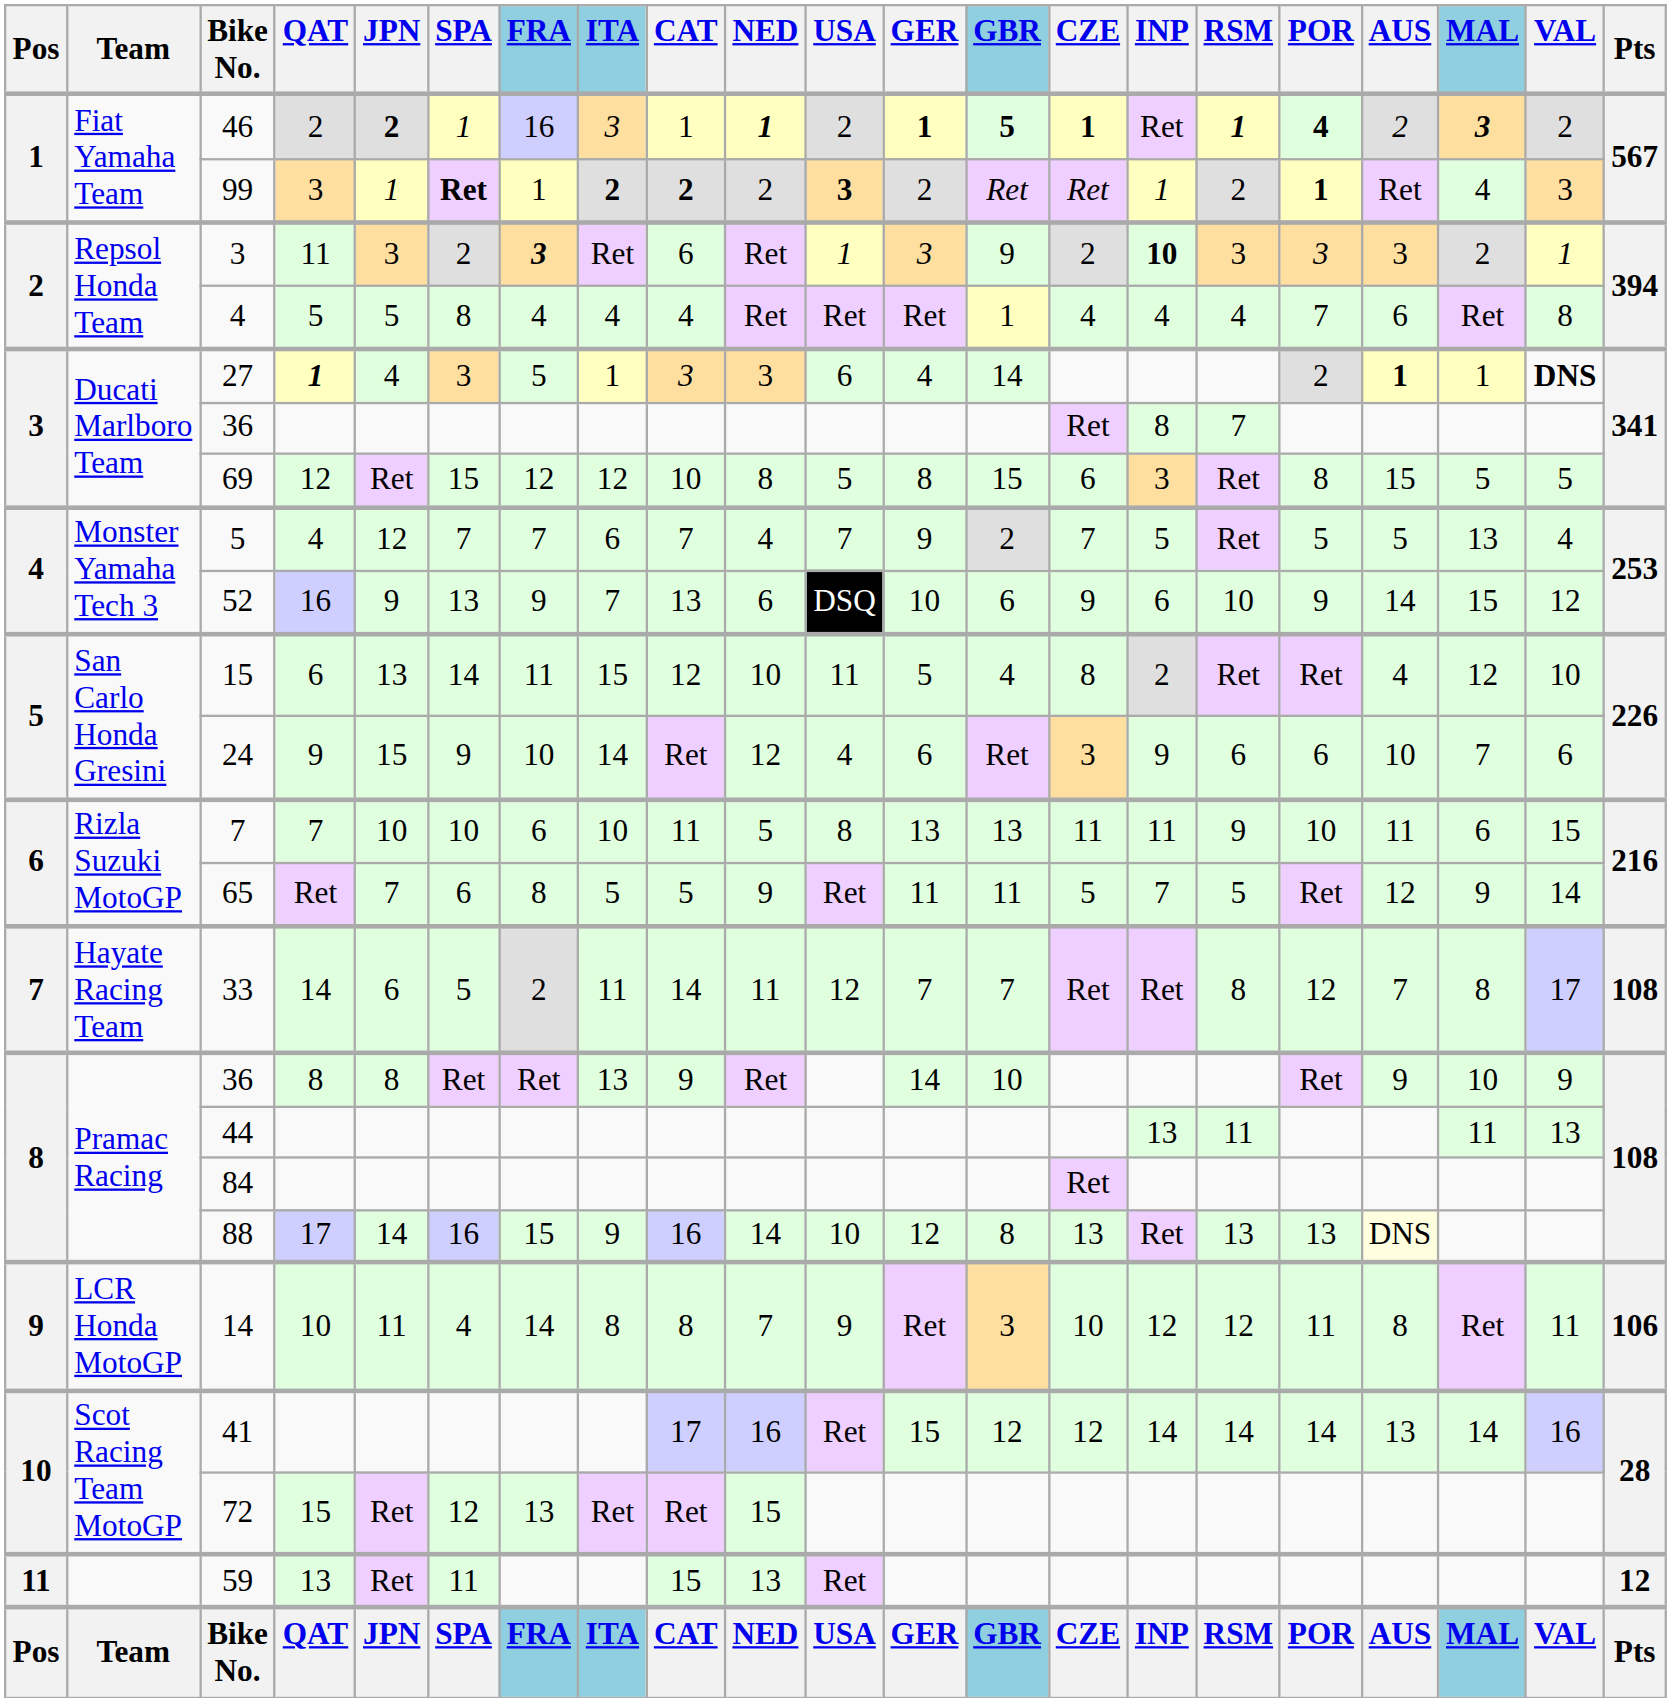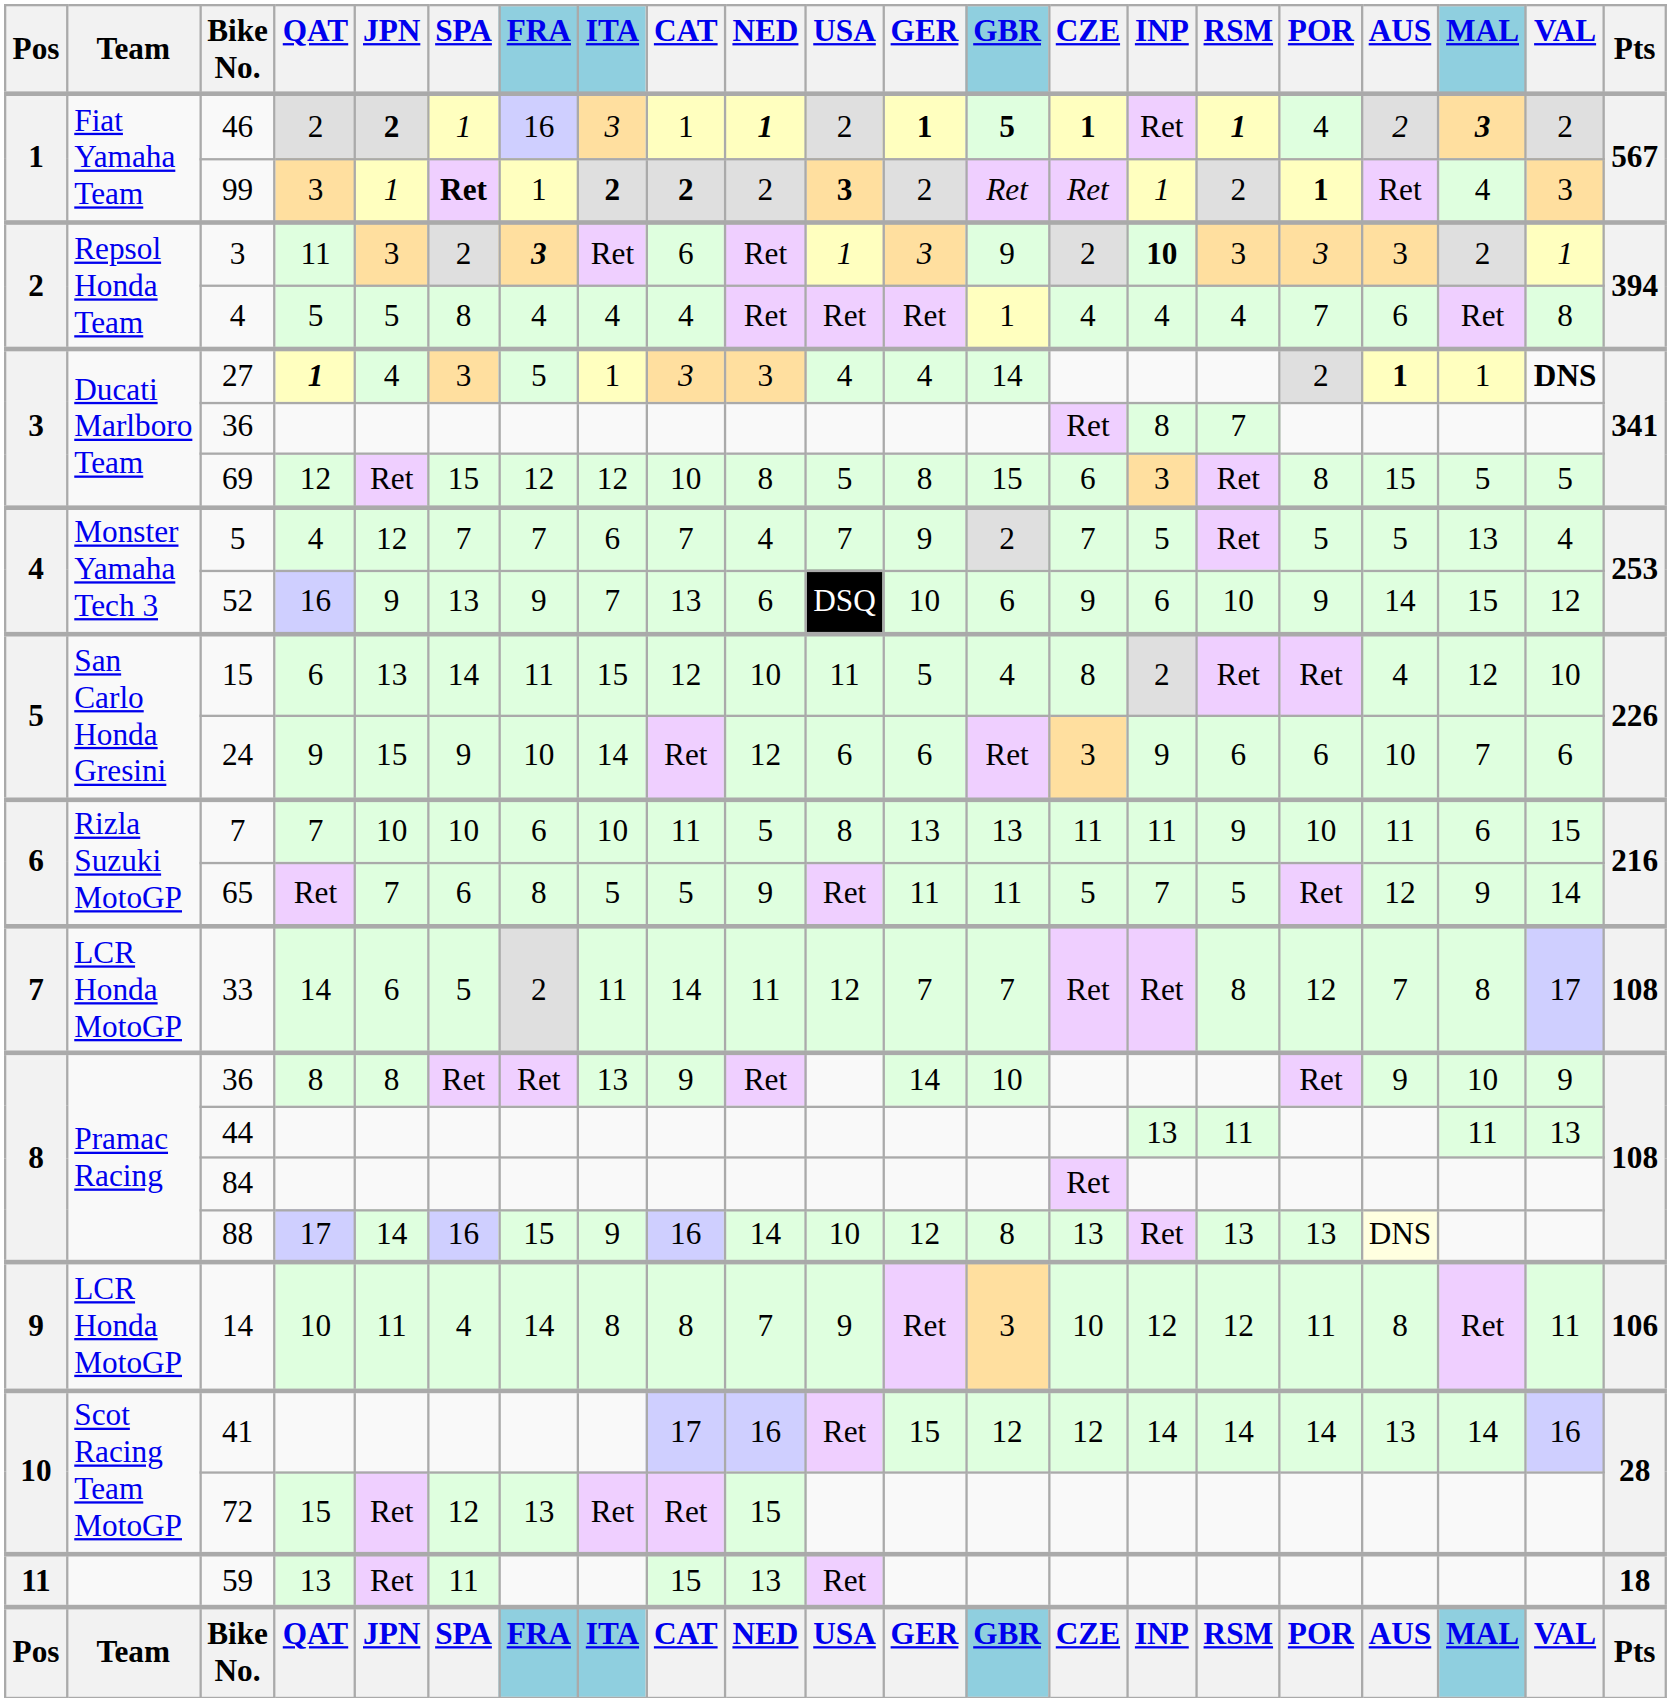46 | POR: bold -> normal
27 | USA: 6 -> 4
24 | USA: 4 -> 6
33 | Team: Hayate Racing Team -> LCR Honda MotoGP
59 | Pts: 12 -> 18
